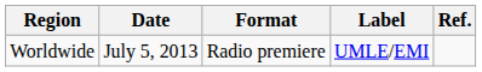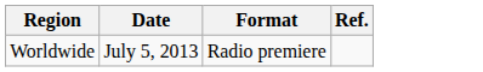- column: Label | UMLE/EMI
